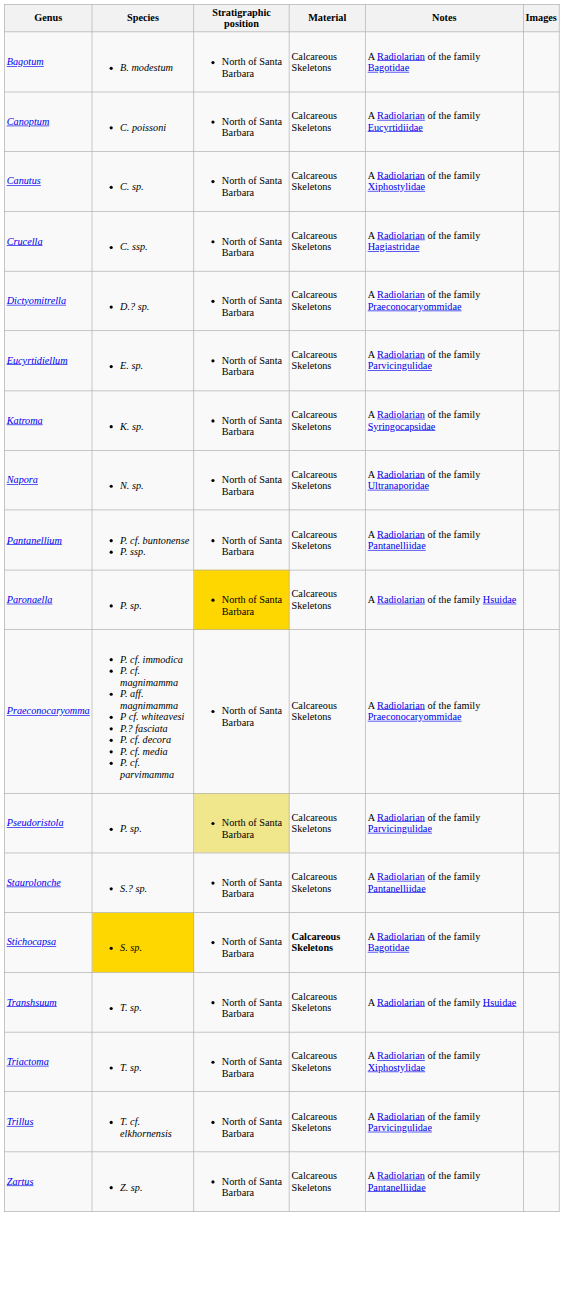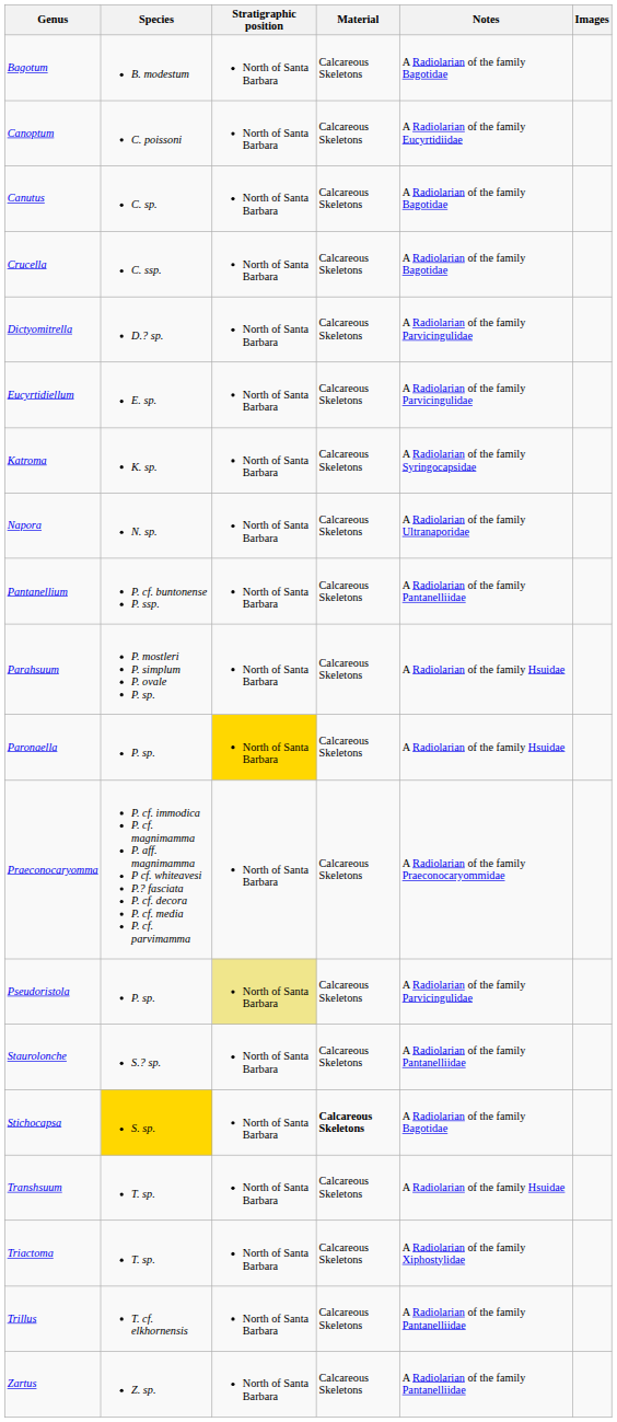Canutus | Notes: A Radiolarian of the family Xiphostylidae -> A Radiolarian of the family Bagotidae
Crucella | Notes: A Radiolarian of the family Hagiastridae -> A Radiolarian of the family Bagotidae
Dictyomitrella | Notes: A Radiolarian of the family Praeconocaryommidae -> A Radiolarian of the family Parvicingulidae
+ row: Parahsuum | P. mostleri P. simplum P. ovale P. sp. | North of Santa Barbara | Calcareous Skeletons | A Radiolarian of the family Hsuidae
Trillus | Notes: A Radiolarian of the family Parvicingulidae -> A Radiolarian of the family Pantanelliidae
